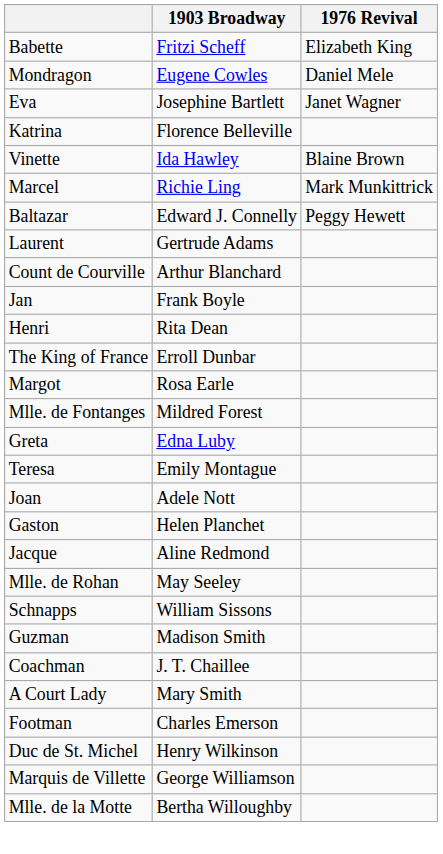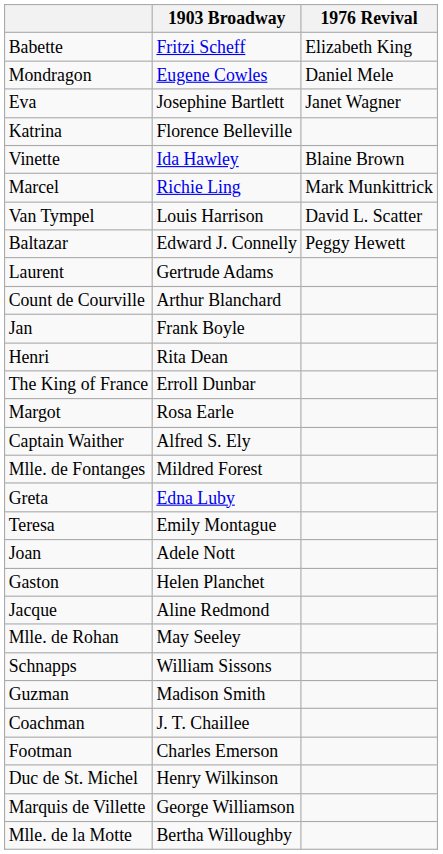+ row: Van Tympel | Louis Harrison | David L. Scatter
+ row: Captain Waither | Alfred S. Ely
- row: A Court Lady | Mary Smith
